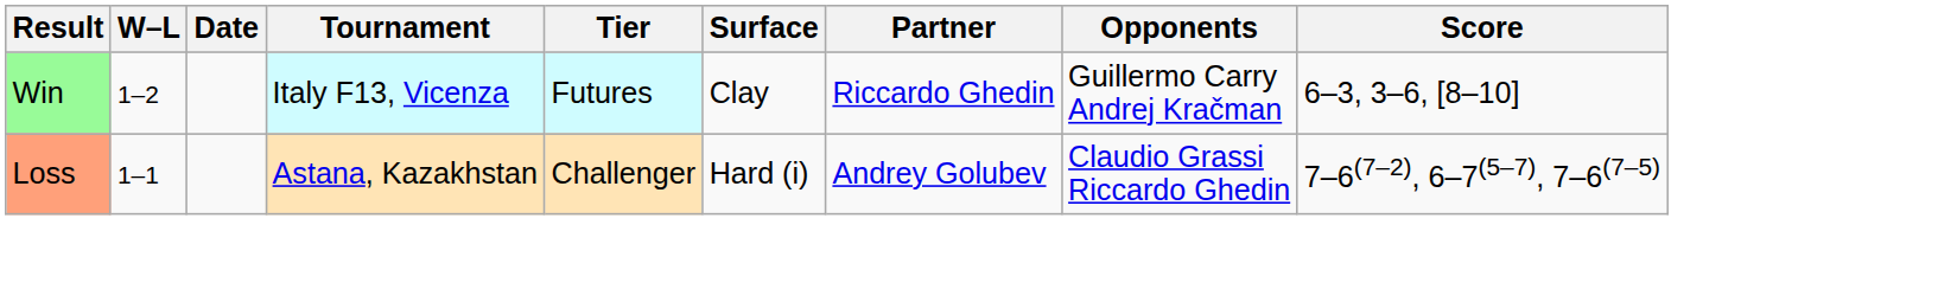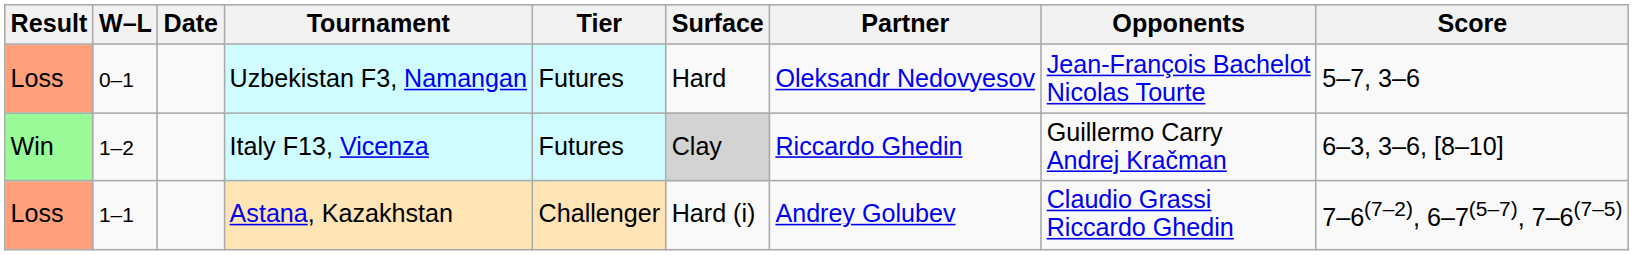+ row: Loss | 0–1 | Uzbekistan F3, Namangan | Futures | Hard | Oleksandr Nedovyesov | Jean-François Bachelot Nicolas Tourte | 5–7, 3–6
Italy F13, Vicenza | Surface: no background -> lightgrey background
